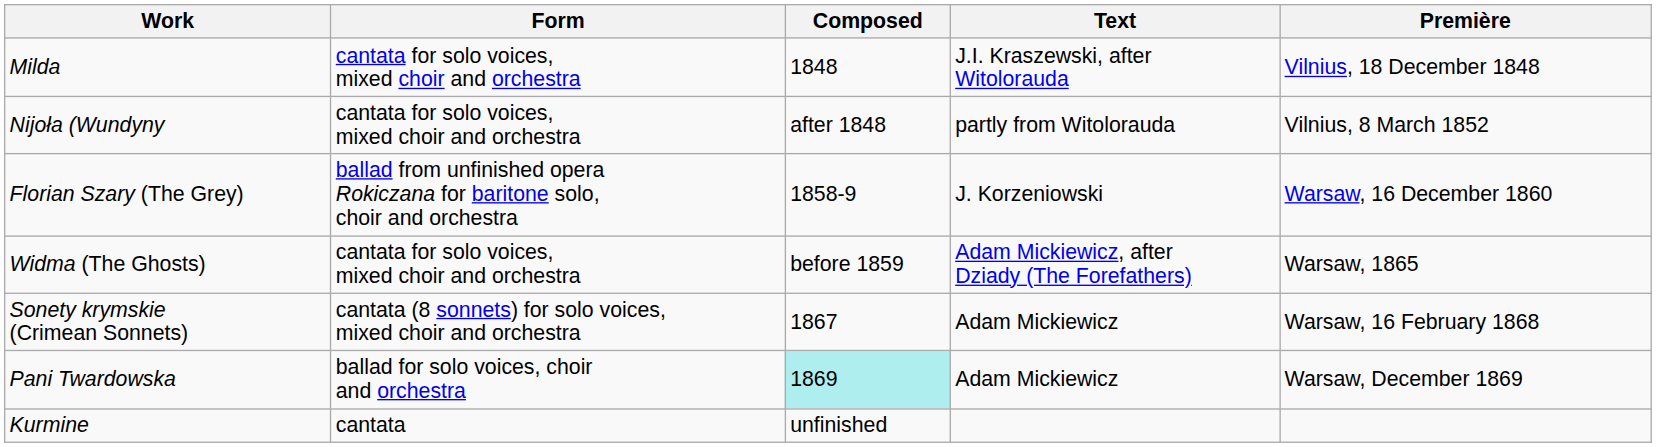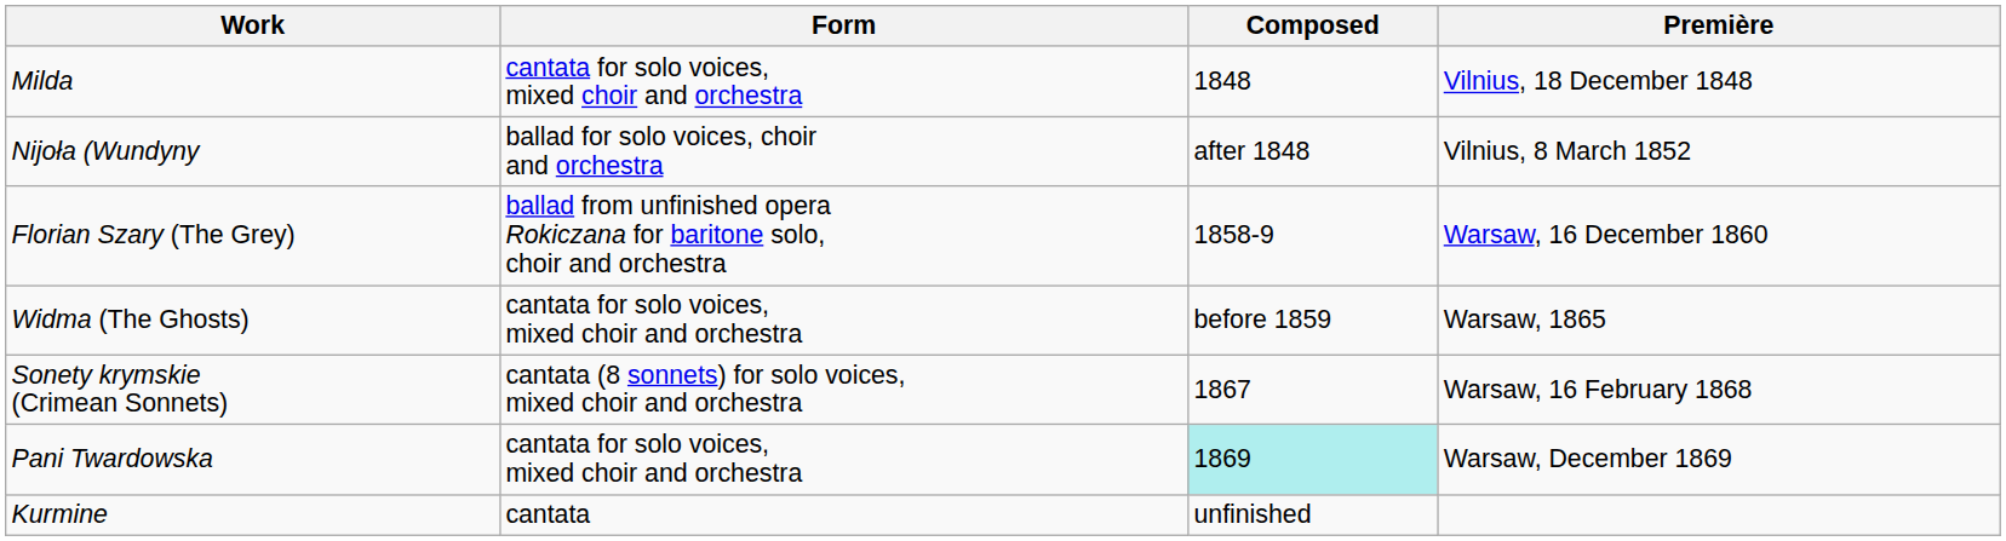- column: Text | J.I. Kraszewski, after Witolorauda | partly from Witolorauda | J. Korzeniowski | Adam Mickiewicz, after Dziady (The Forefathers) | Adam Mickiewicz | Adam Mickiewicz
Nijoła (Wundyny | Form: cantata for solo voices, mixed choir and orchestra -> ballad for solo voices, choir and orchestra
Pani Twardowska | Form: ballad for solo voices, choir and orchestra -> cantata for solo voices, mixed choir and orchestra
